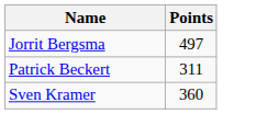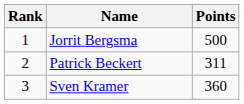+ column: Rank | 1 | 2 | 3
Jorrit Bergsma | Points: 497 -> 500
